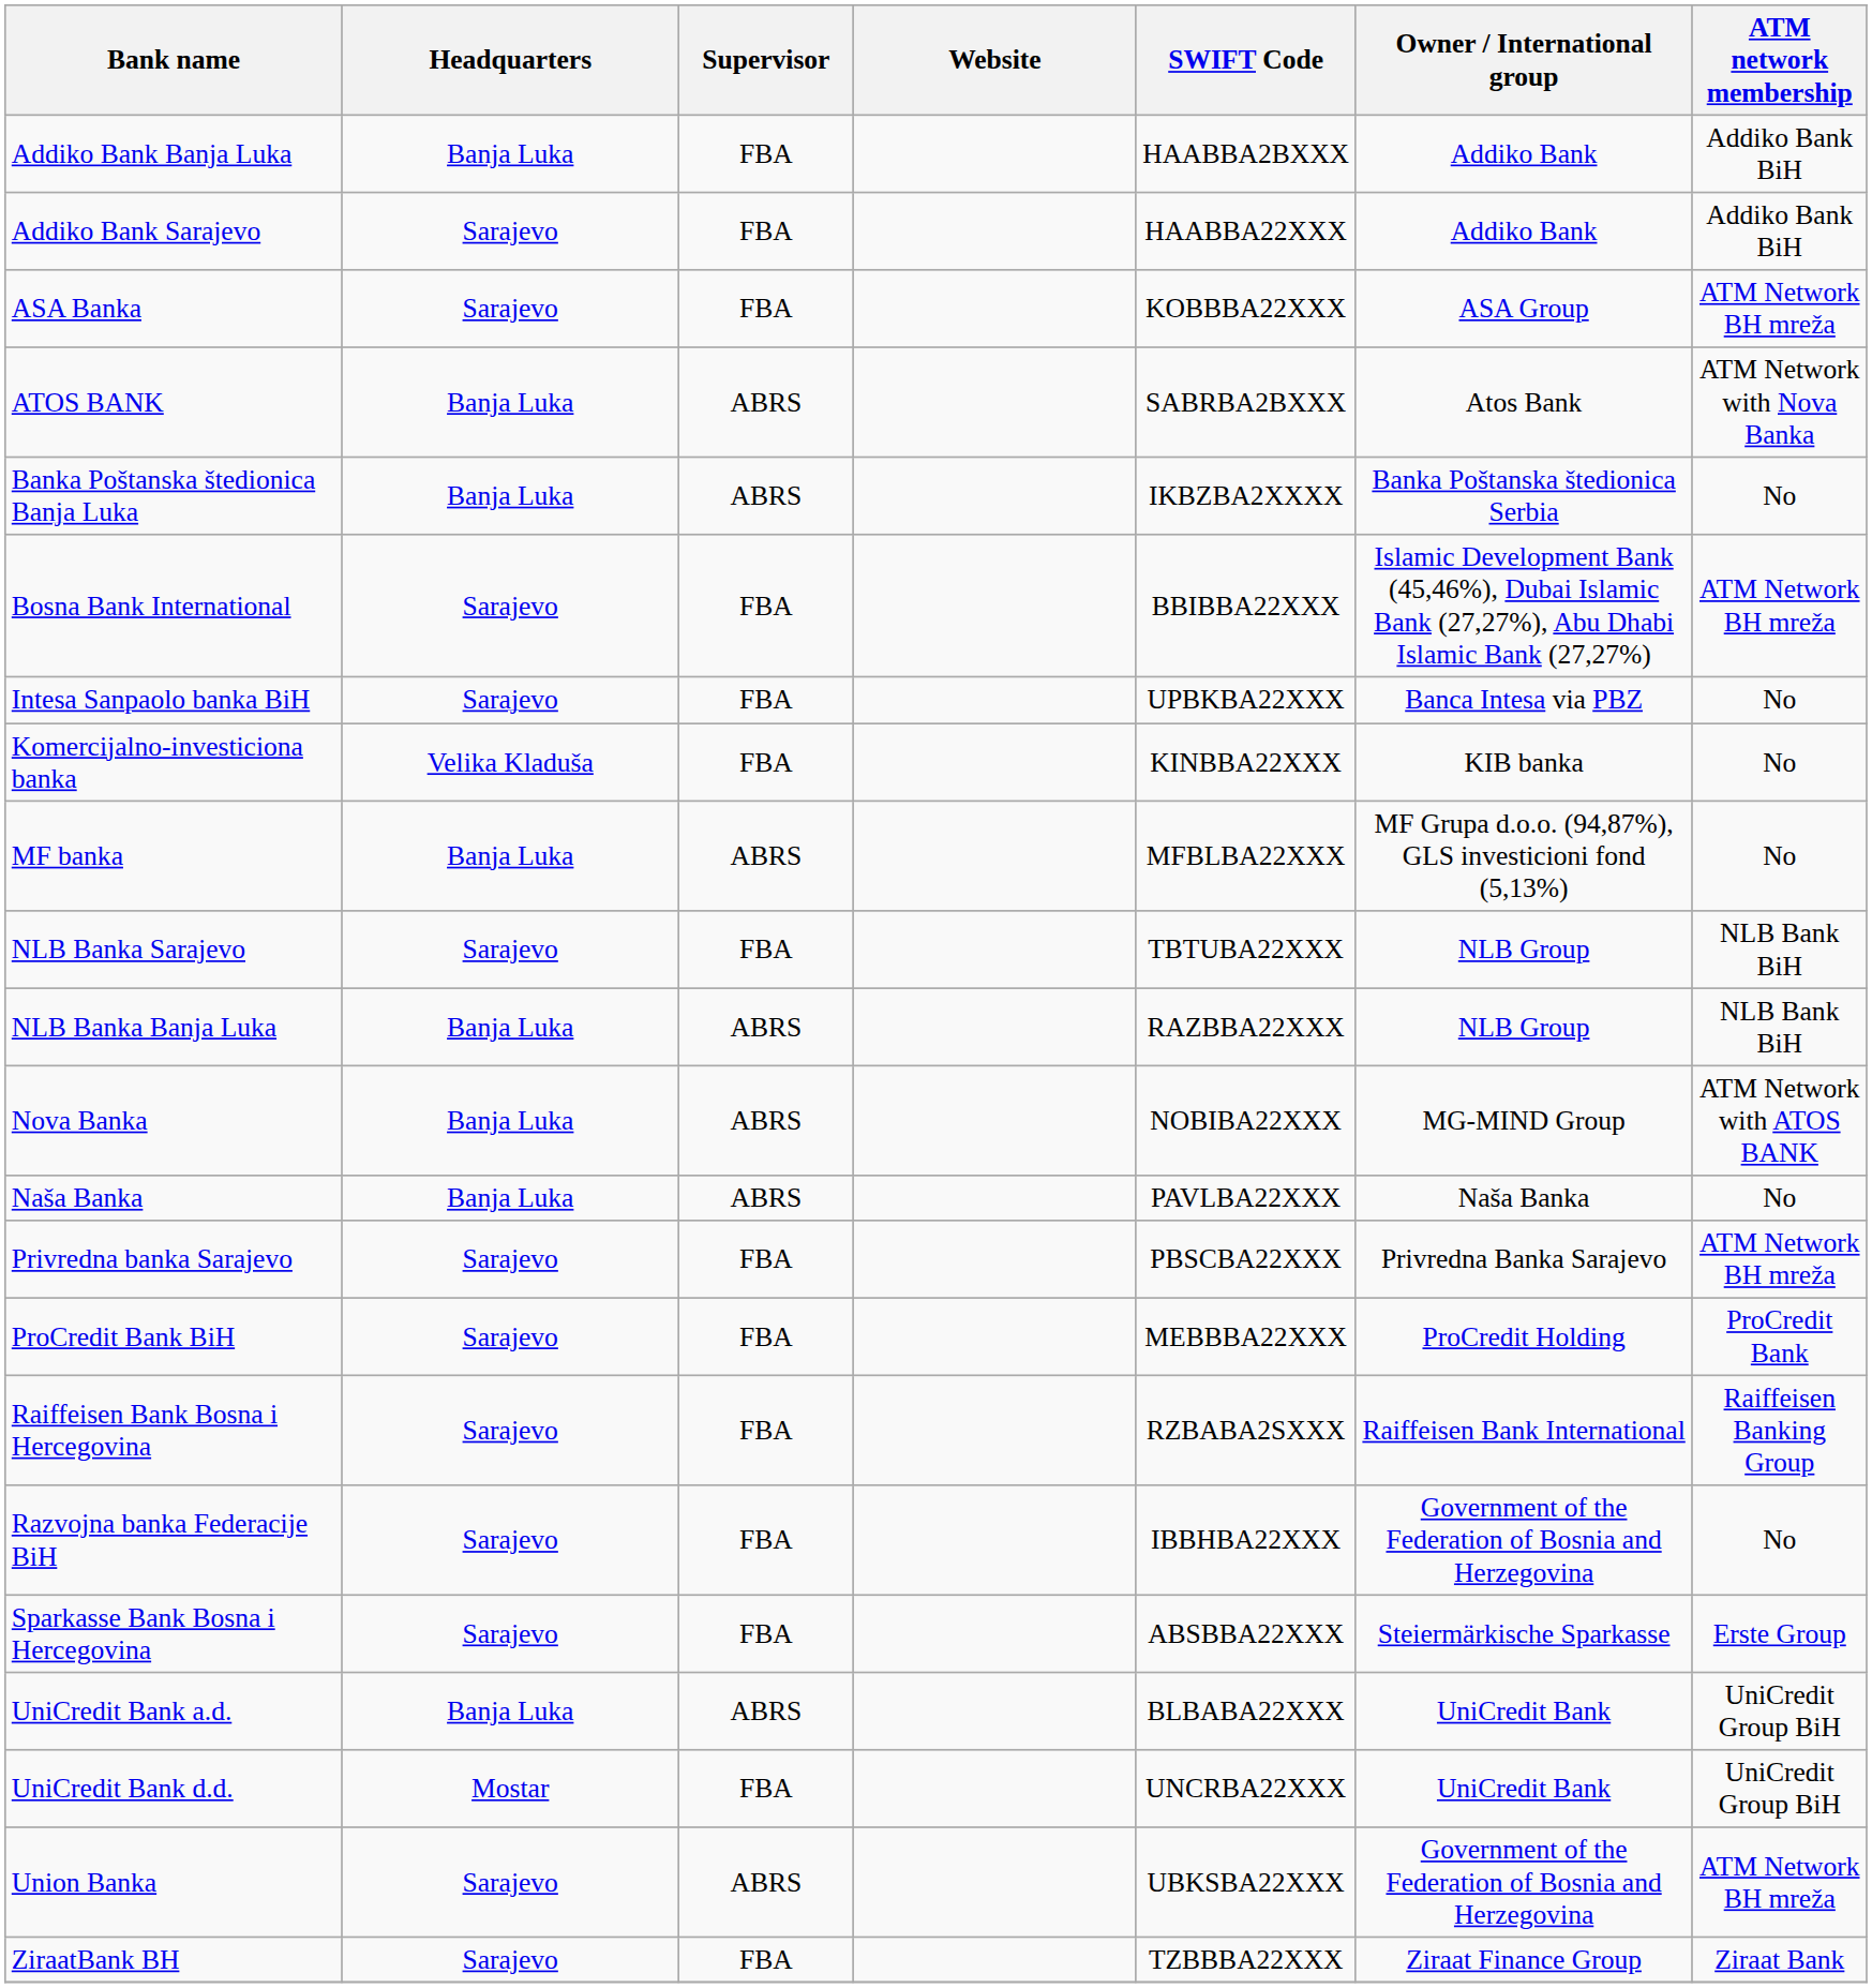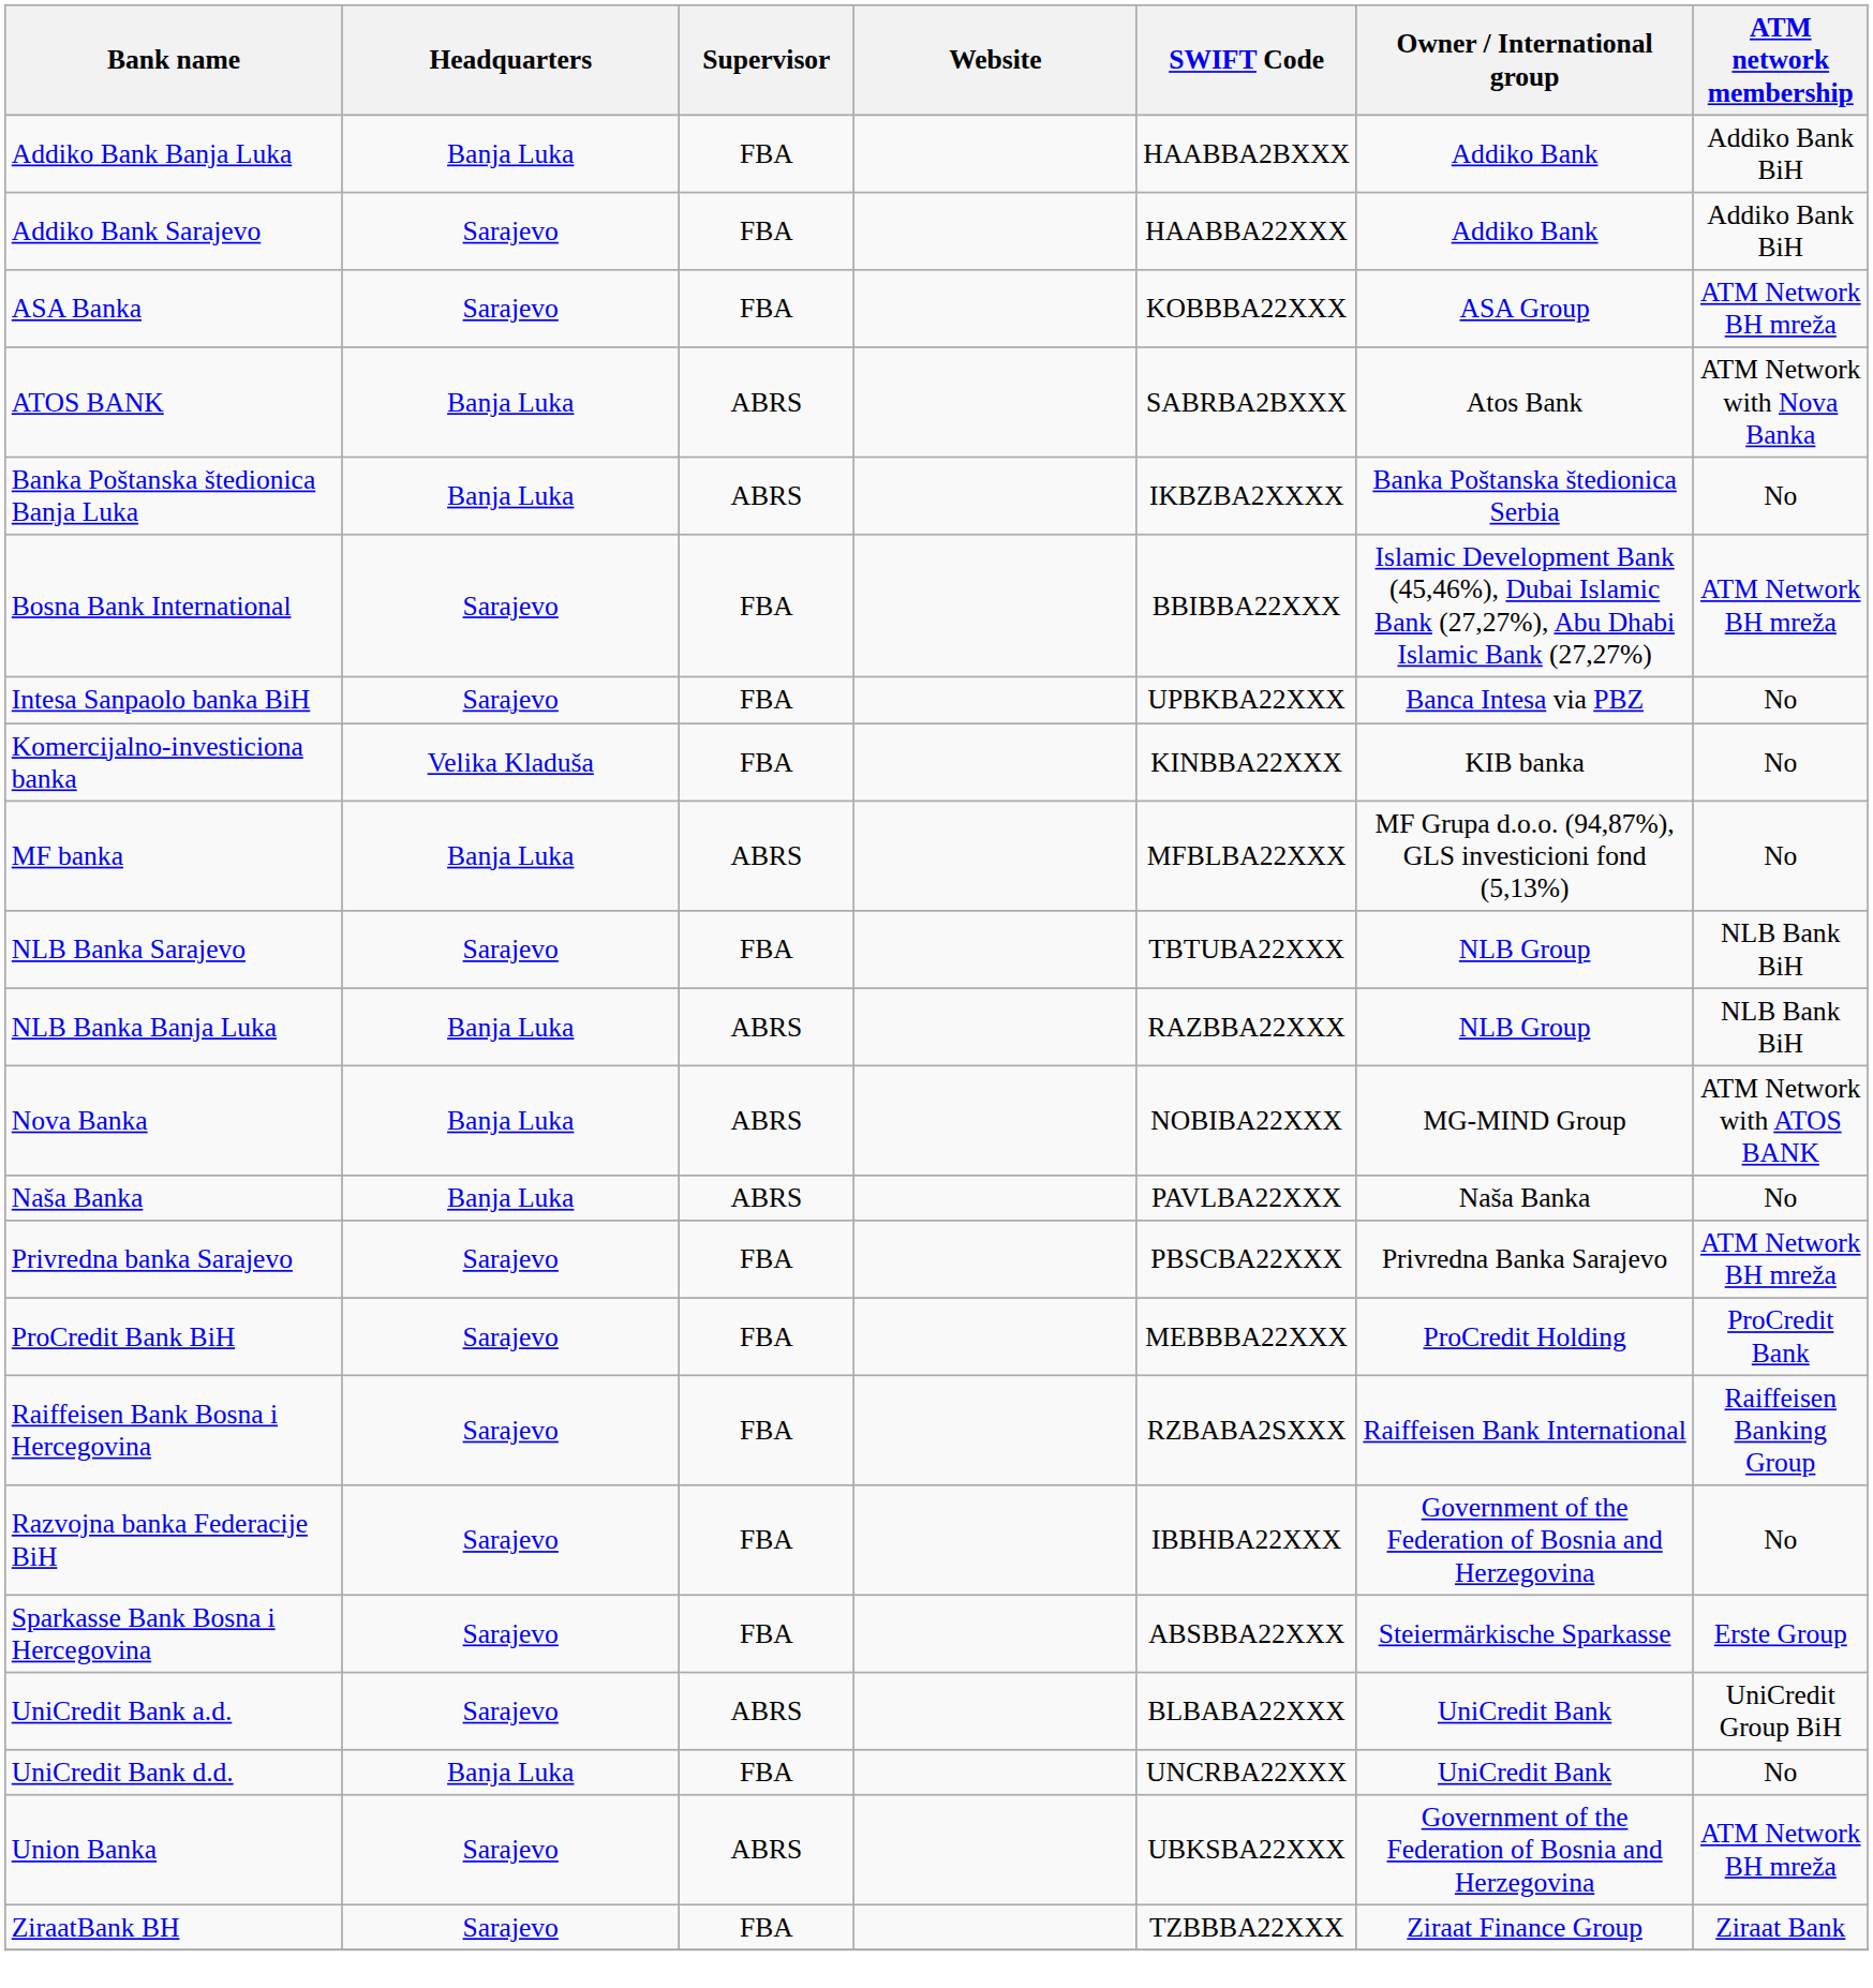UniCredit Bank a.d. | Headquarters: Banja Luka -> Sarajevo
UniCredit Bank d.d. | Headquarters: Mostar -> Banja Luka
UniCredit Bank d.d. | ATM network membership: UniCredit Group BiH -> No
